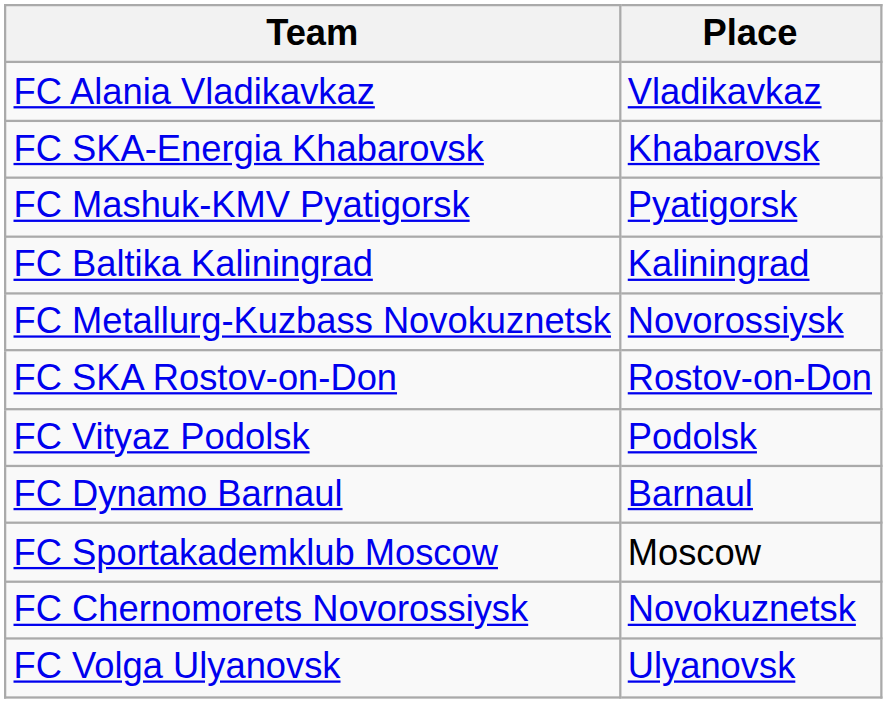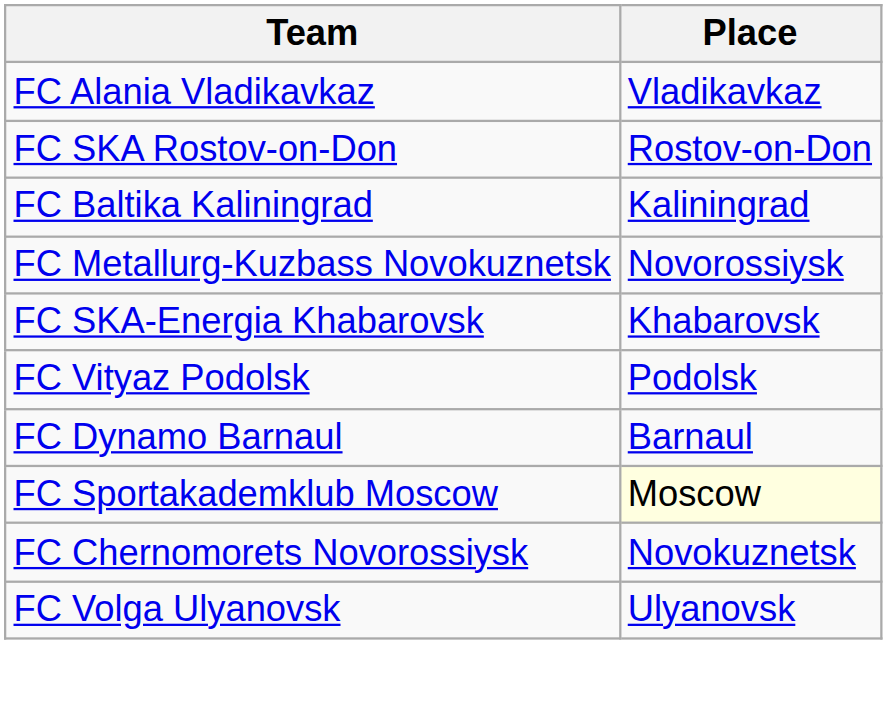rows swapped: FC SKA-Energia Khabarovsk <-> FC SKA Rostov-on-Don
- row: FC Mashuk-KMV Pyatigorsk | Pyatigorsk
FC Sportakademklub Moscow | Place: no background -> lightyellow background
